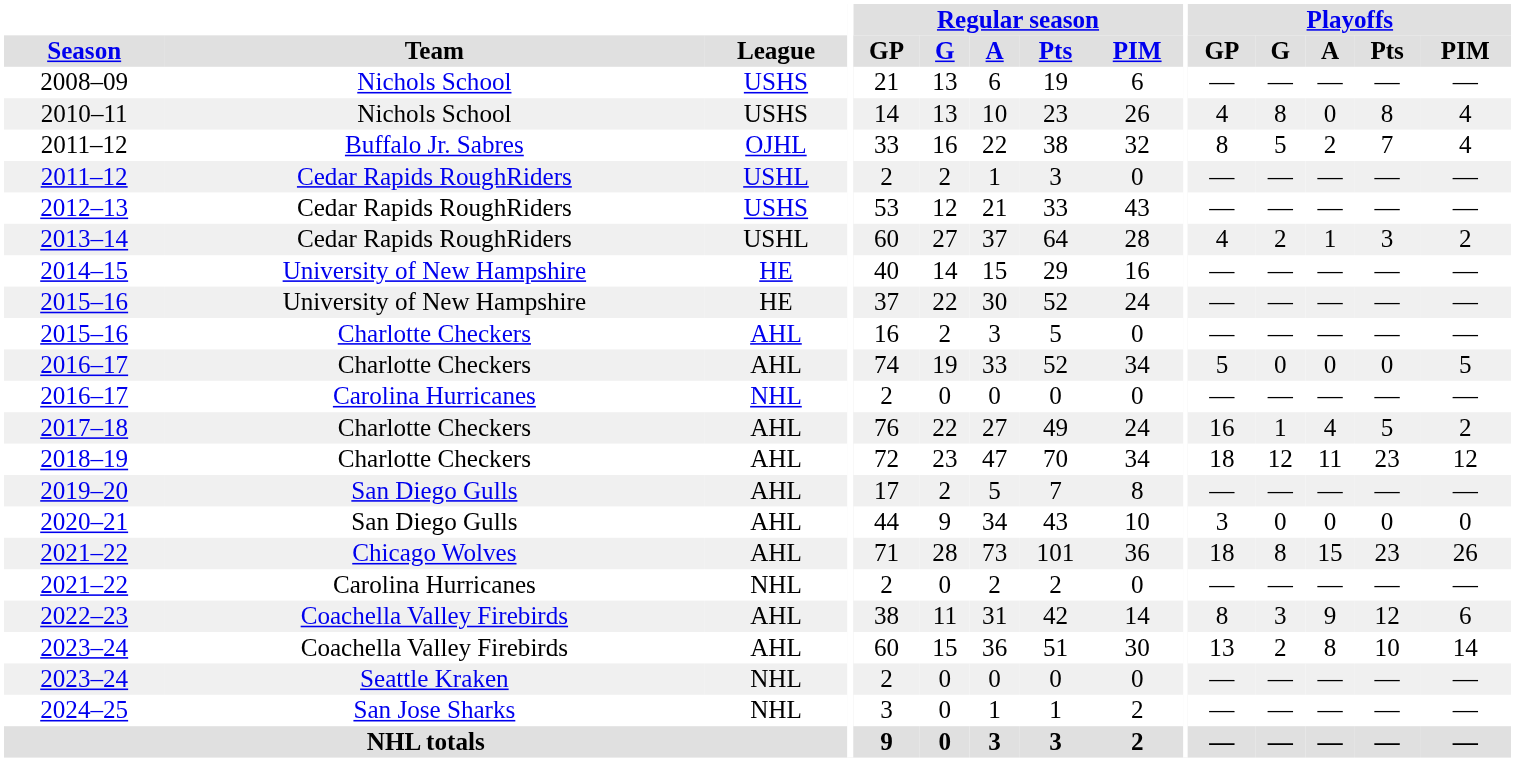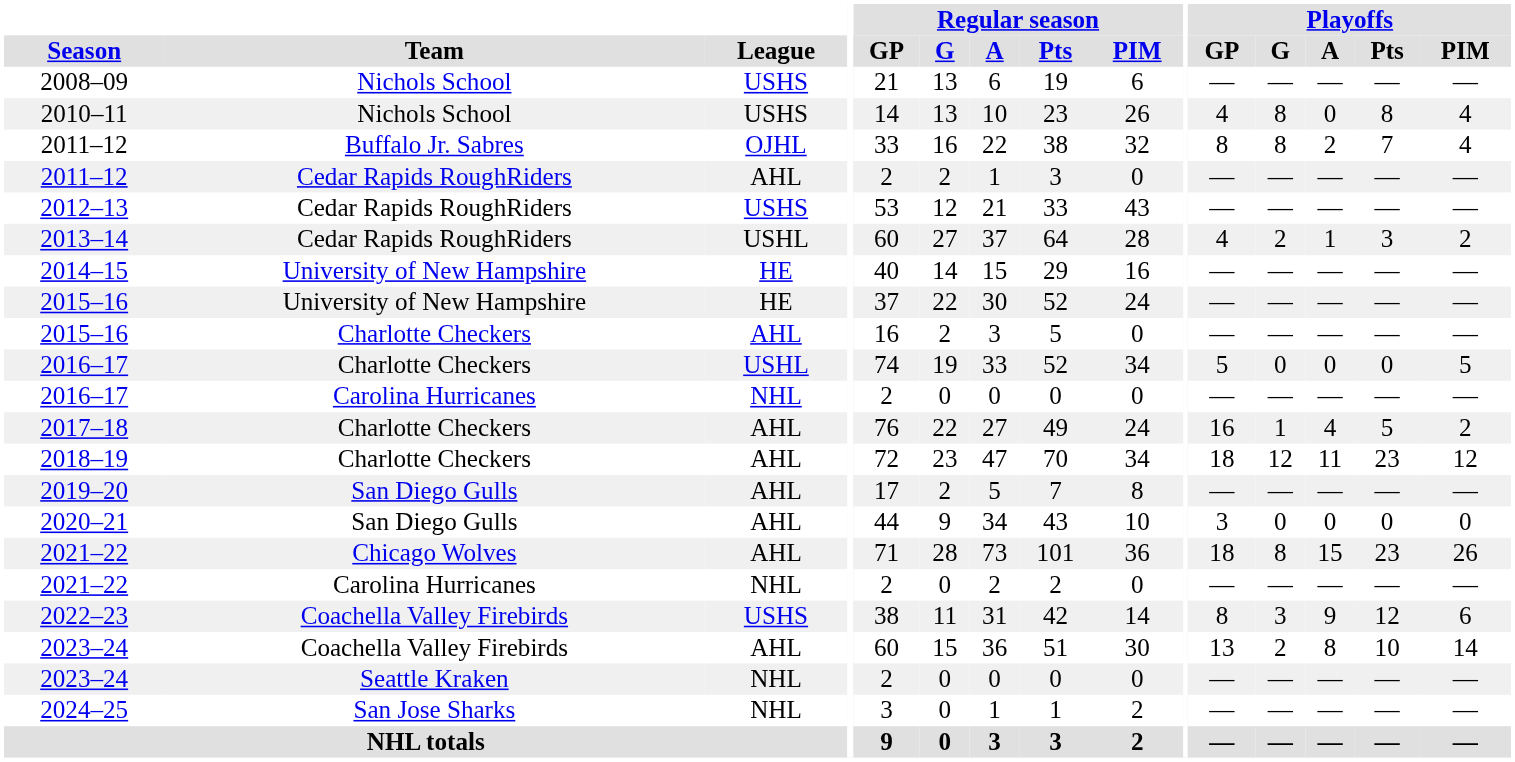2011–12 / Buffalo Jr. Sabres | Playoffs / G: 5 -> 8
2011–12 / Cedar Rapids RoughRiders | League: USHL -> AHL
2016–17 / Charlotte Checkers | League: AHL -> USHL
2022–23 | League: AHL -> USHS
